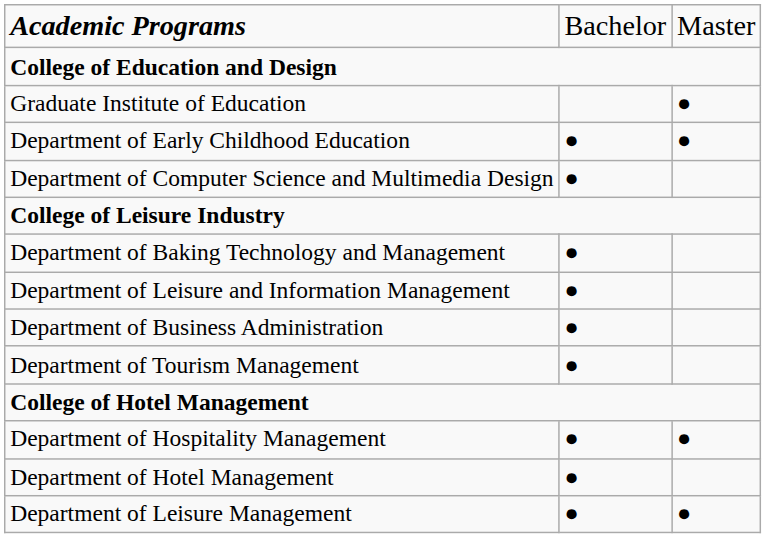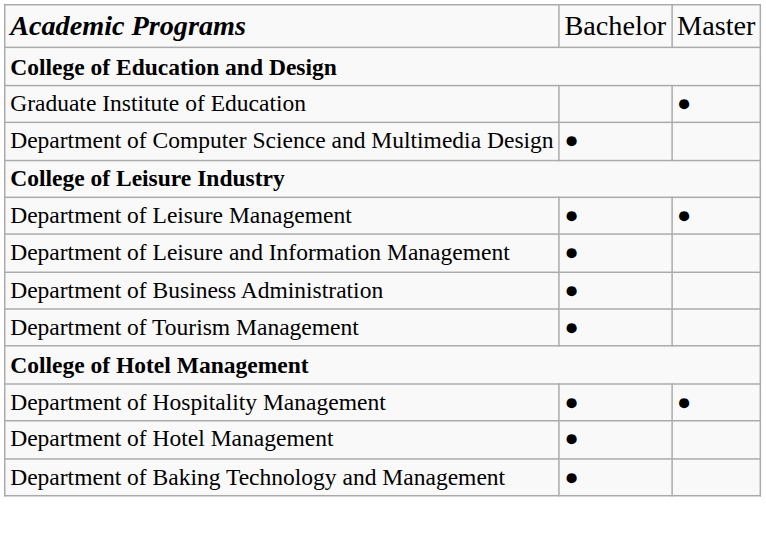- row: Department of Early Childhood Education | ● | ●
rows swapped: Department of Leisure Management <-> Department of Baking Technology and Management
